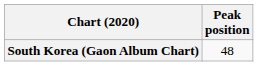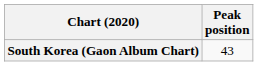South Korea (Gaon Album Chart) | Peak position: 48 -> 43
